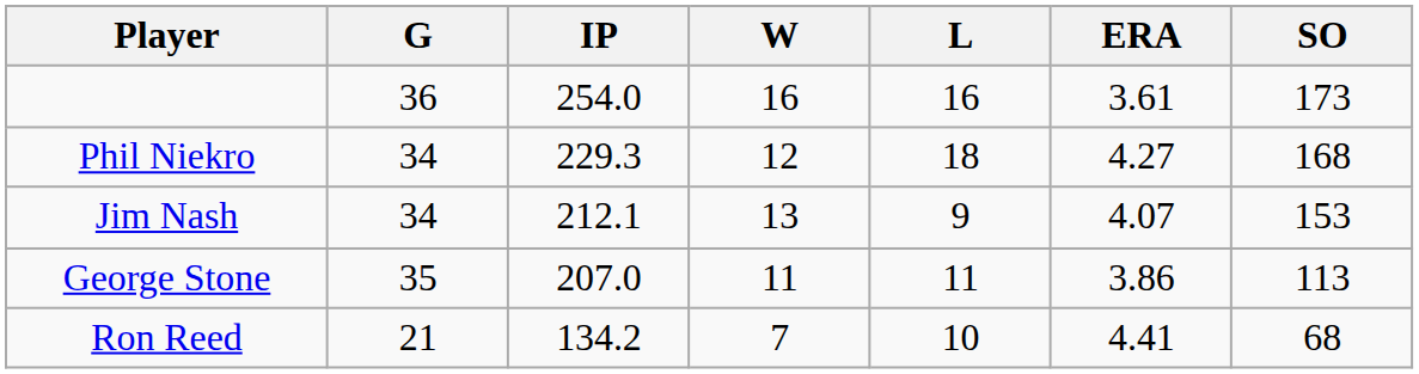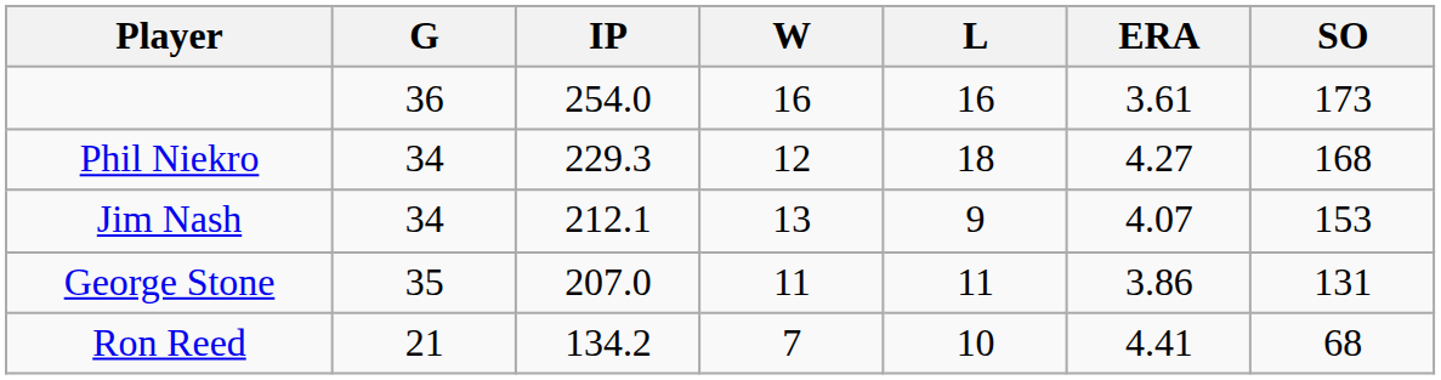George Stone | SO: 113 -> 131
